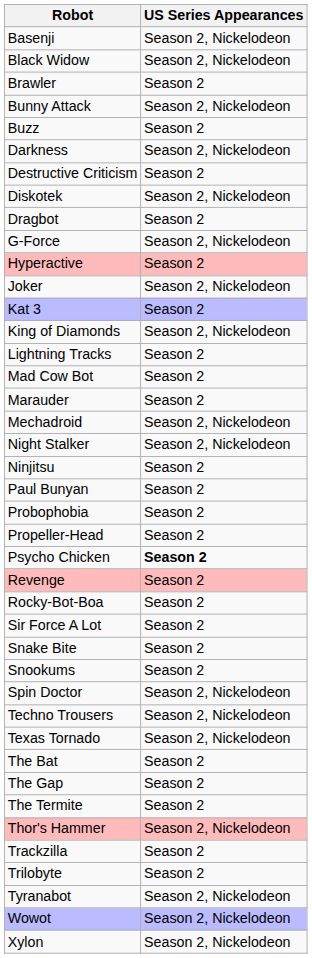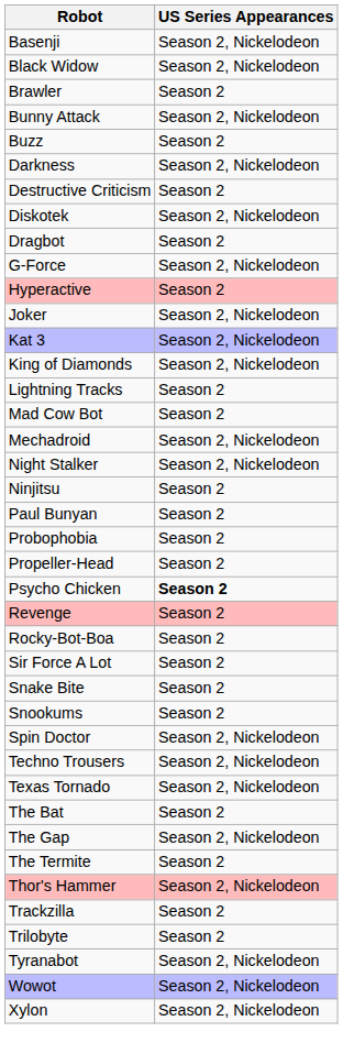Kat 3 | US Series Appearances: Season 2 -> Season 2, Nickelodeon
- row: Marauder | Season 2
The Gap | US Series Appearances: Season 2 -> Season 2, Nickelodeon
